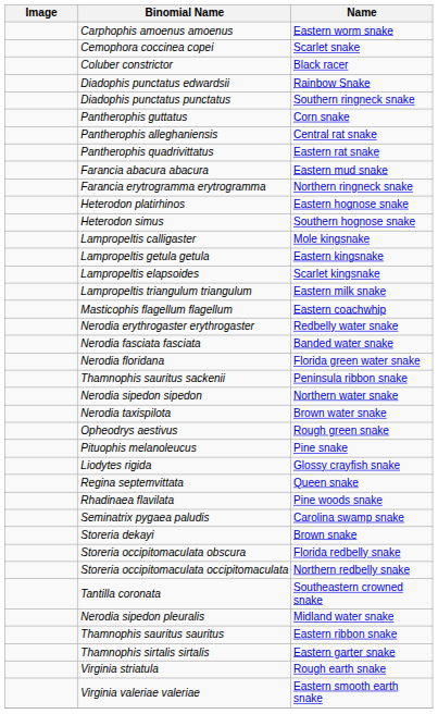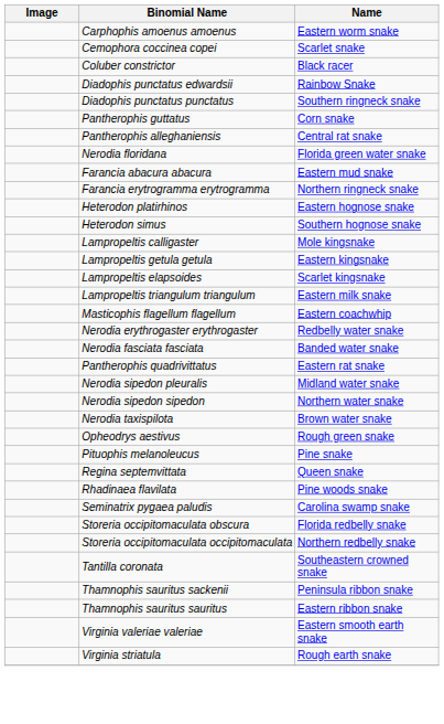rows swapped: Pantherophis quadrivittatus <-> Nerodia floridana
rows swapped: Nerodia sipedon pleuralis <-> Thamnophis sauritus sackenii
- row: Liodytes rigida | Glossy crayfish snake
- row: Storeria dekayi | Brown snake
- row: Thamnophis sirtalis sirtalis | Eastern garter snake
rows swapped: Virginia striatula <-> Virginia valeriae valeriae
